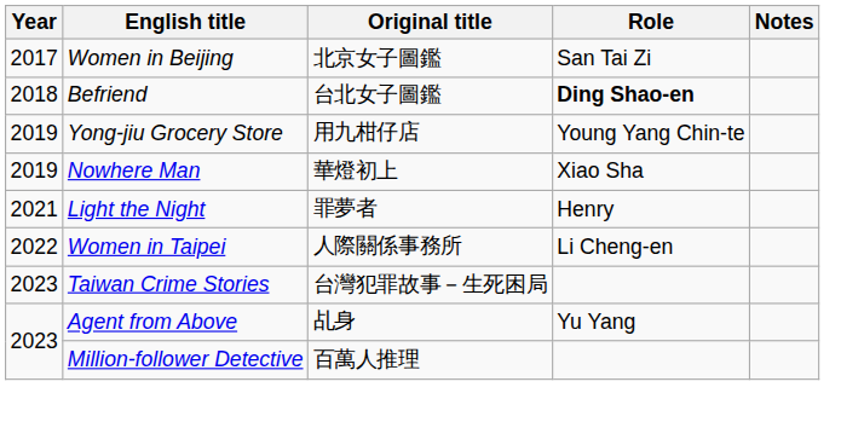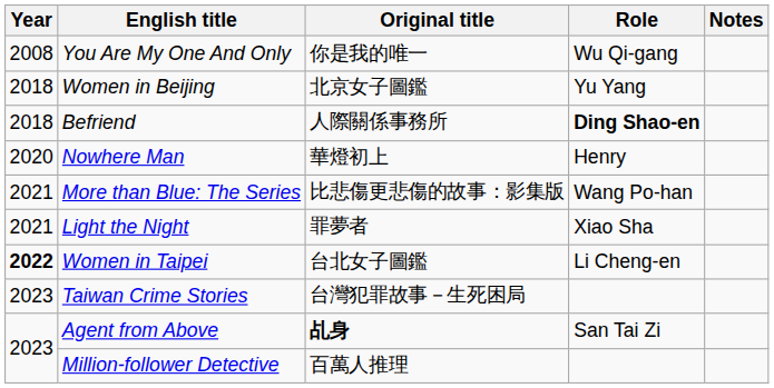+ row: 2008 | You Are My One And Only | 你是我的唯一 | Wu Qi-gang
Women in Beijing | Year: 2017 -> 2018
Women in Beijing | Role: San Tai Zi -> Yu Yang
Befriend | Original title: 台北女子圖鑑 -> 人際關係事務所
- row: 2019 | Yong-jiu Grocery Store | 用九柑仔店 | Young Yang Chin-te
Nowhere Man | Year: 2019 -> 2020
Nowhere Man | Role: Xiao Sha -> Henry
+ row: 2021 | More than Blue: The Series | 比悲傷更悲傷的故事：影集版 | Wang Po-han
Light the Night | Role: Henry -> Xiao Sha
Women in Taipei | Year: normal -> bold
Women in Taipei | Original title: 人際關係事務所 -> 台北女子圖鑑
Agent from Above | Original title: normal -> bold
Agent from Above | Role: Yu Yang -> San Tai Zi
